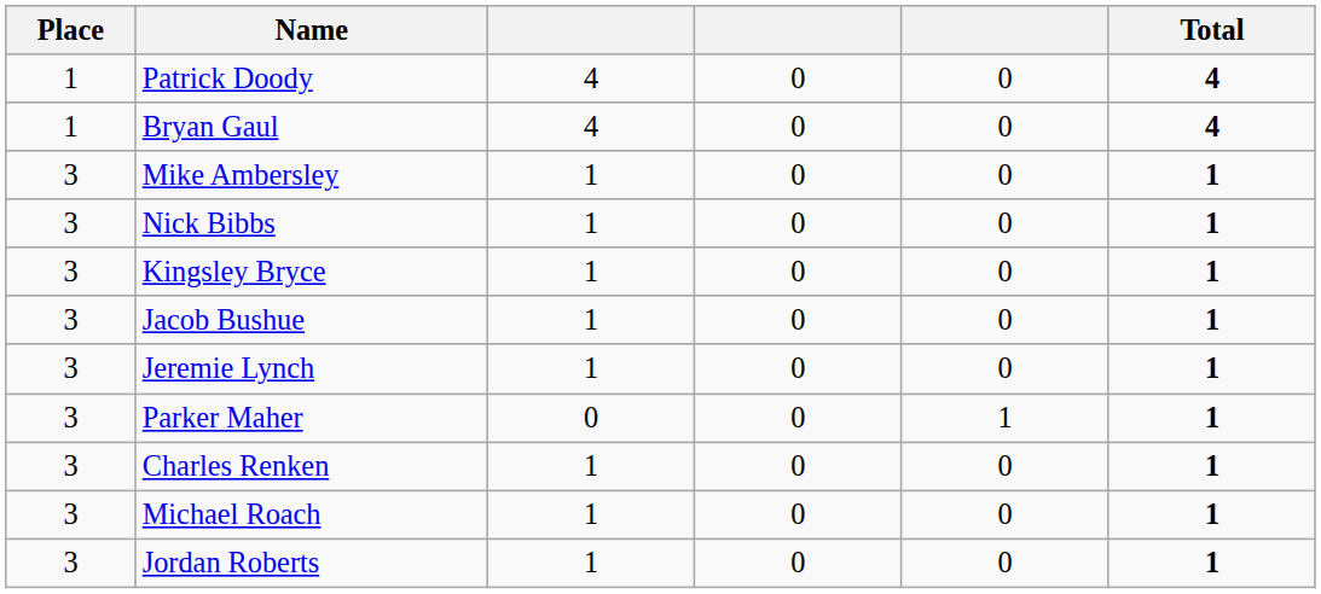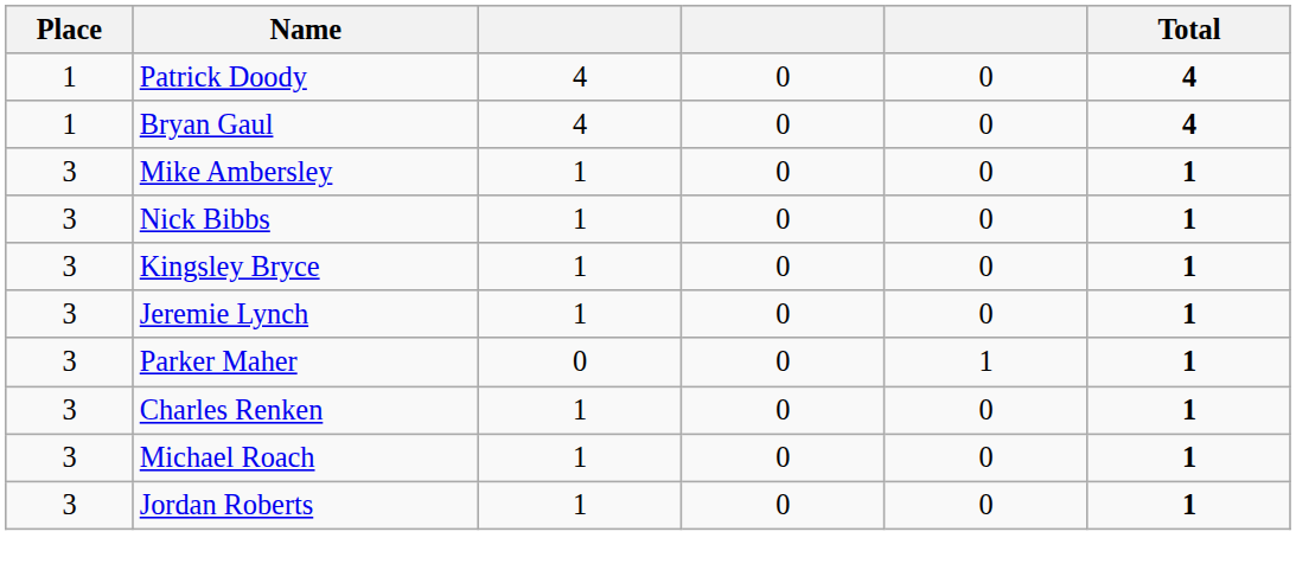- row: 3 | Jacob Bushue | 1 | 0 | 0 | 1
